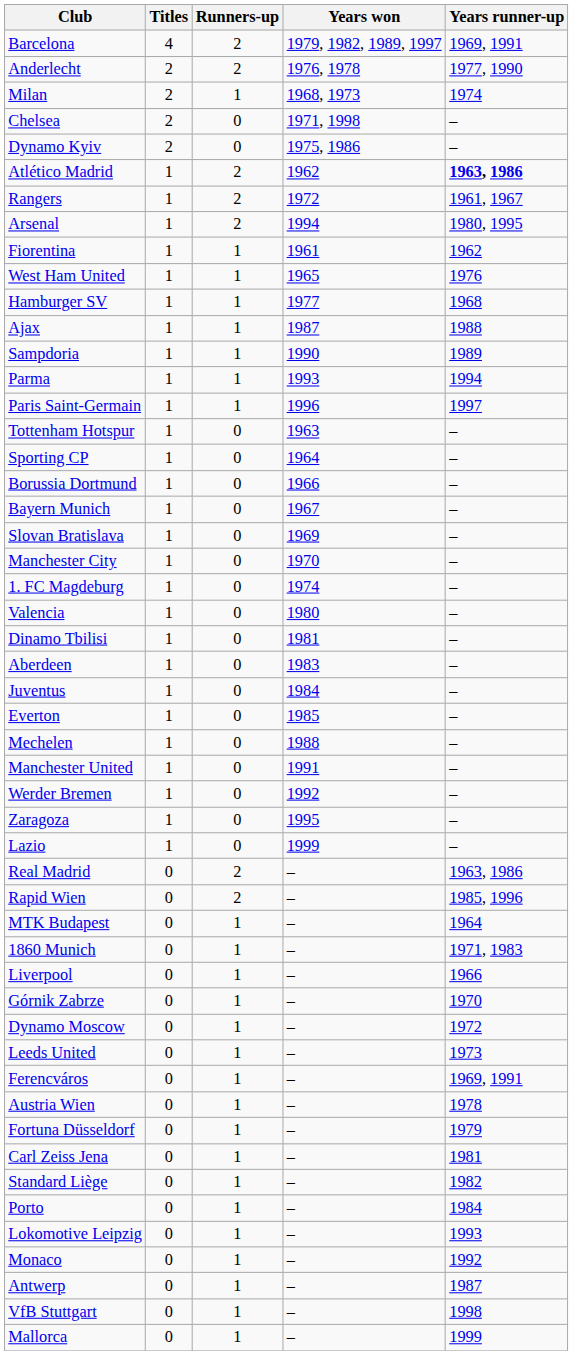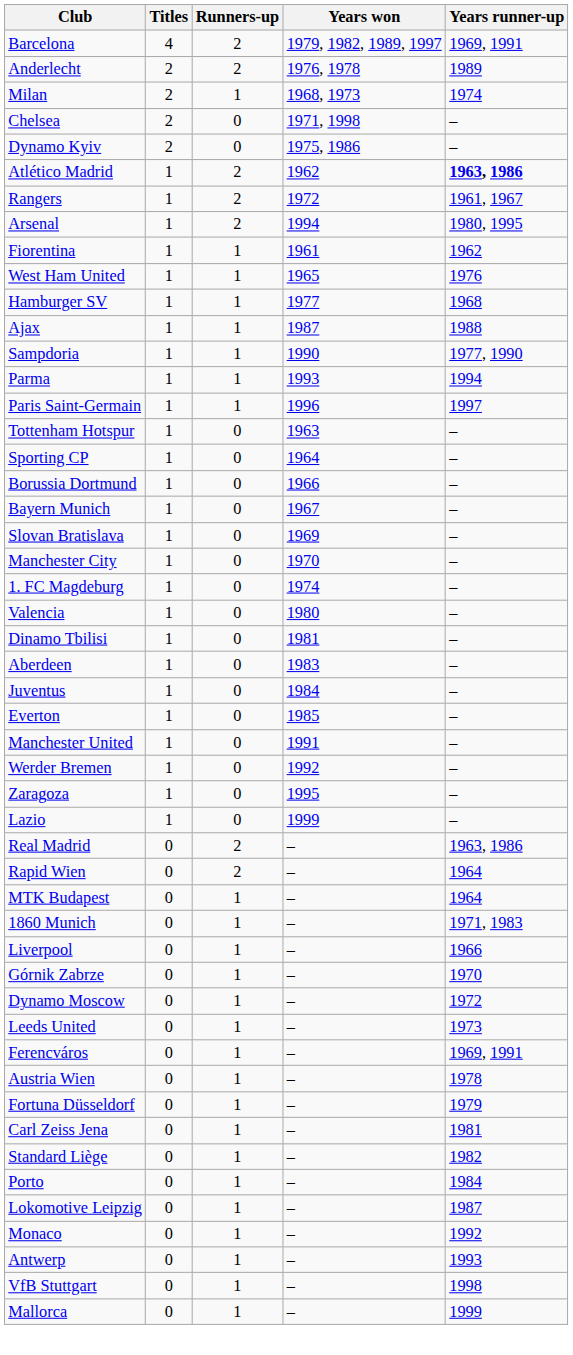Anderlecht | Years runner-up: 1977, 1990 -> 1989
Sampdoria | Years runner-up: 1989 -> 1977, 1990
- row: Mechelen | 1 | 0 | 1988 | –
Rapid Wien | Years runner-up: 1985, 1996 -> 1964
Lokomotive Leipzig | Years runner-up: 1993 -> 1987
Antwerp | Years runner-up: 1987 -> 1993
